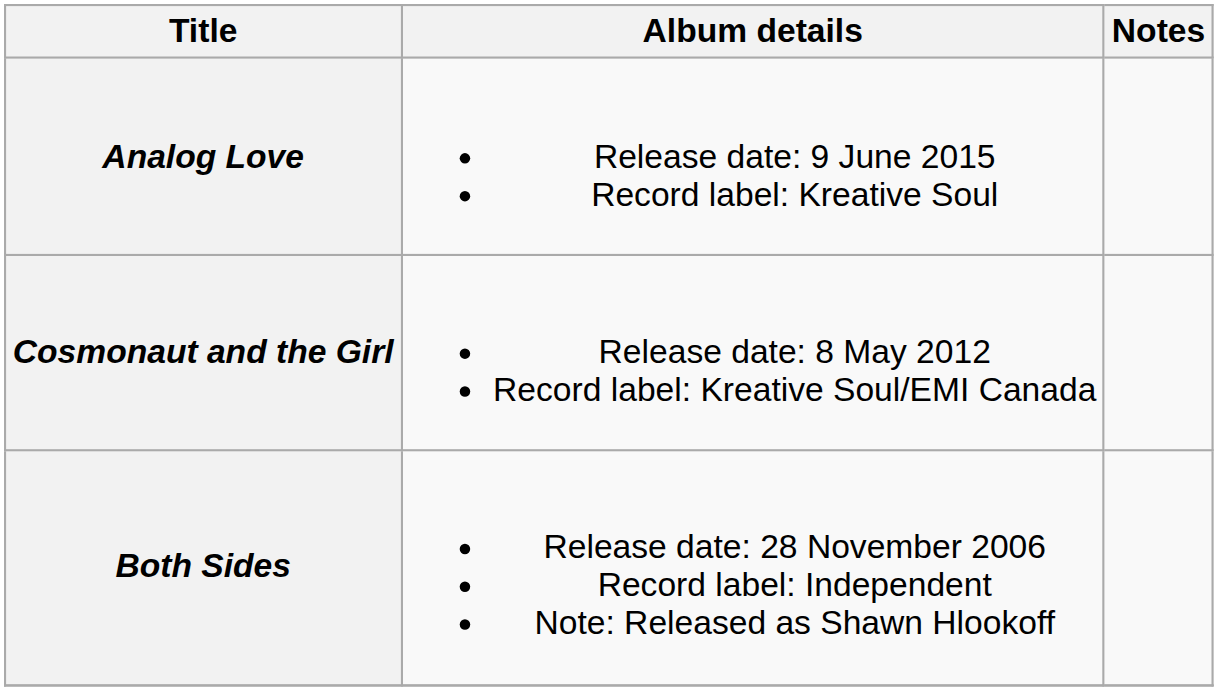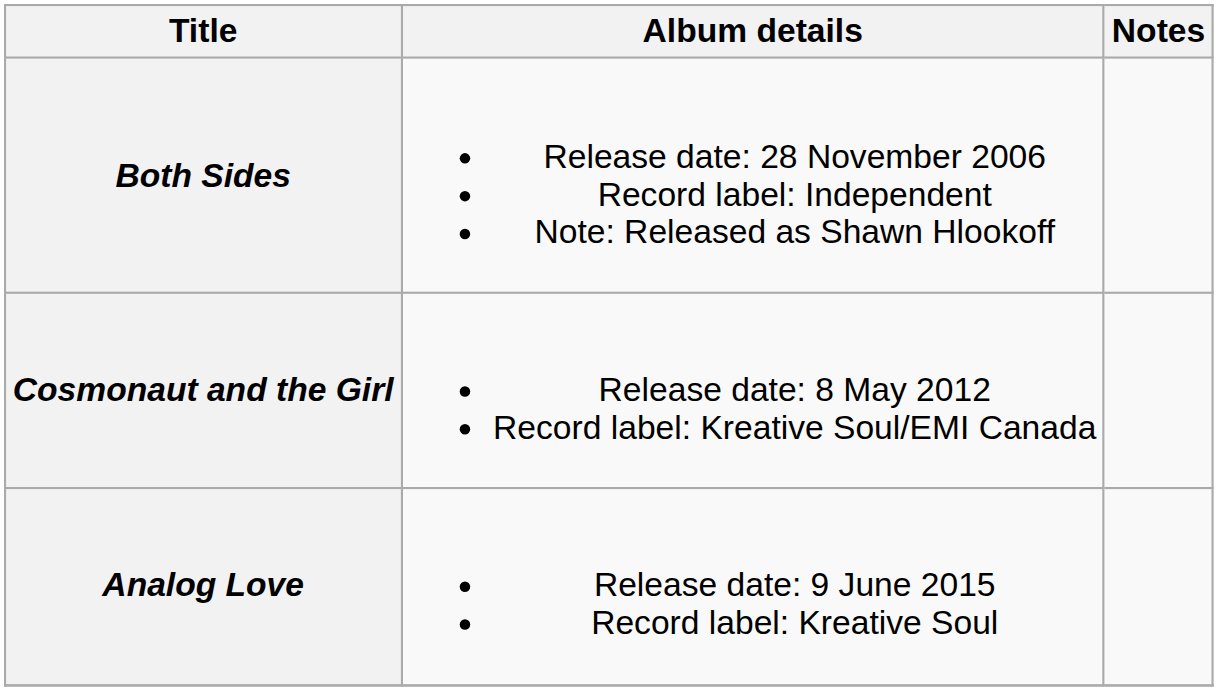rows swapped: Both Sides <-> Analog Love
